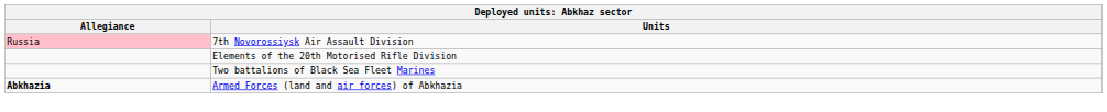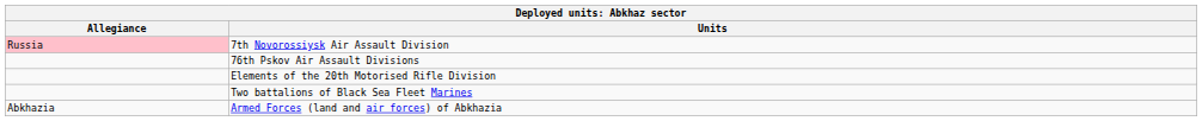+ row: 76th Pskov Air Assault Divisions
Armed Forces (land and air forces) of Abkhazia | Allegiance: bold -> normal
